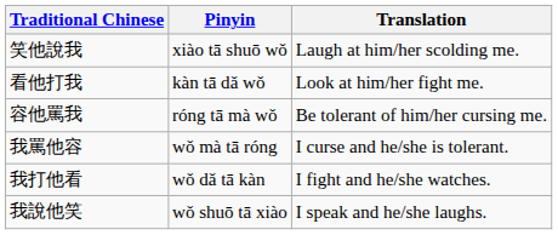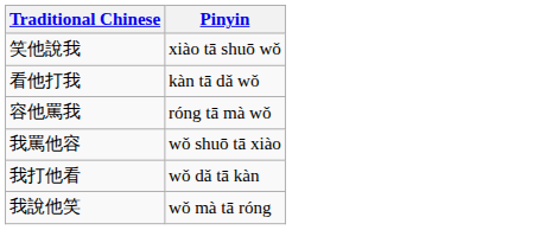- column: Translation | Laugh at him/her scolding me. | Look at him/her fight me. | Be tolerant of him/her cursing me. | I curse and he/she is tolerant. | I fight and he/she watches. | I speak and he/she laughs.
我罵他容 | Pinyin: wǒ mà tā róng -> wǒ shuō tā xiào
我說他笑 | Pinyin: wǒ shuō tā xiào -> wǒ mà tā róng
